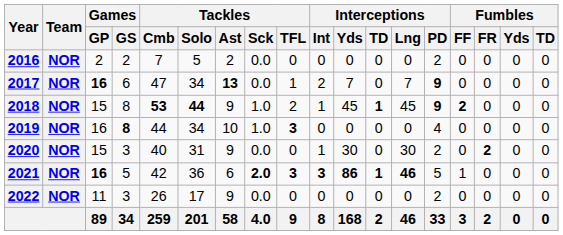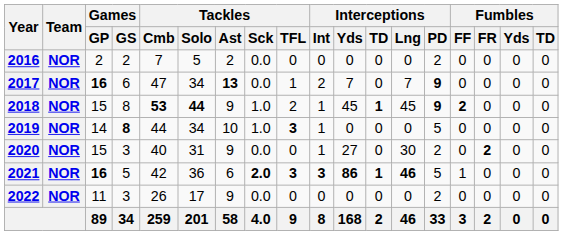2019 | Games / GP: 16 -> 14
2019 | Interceptions / Int: 0 -> 1
2019 | Interceptions / PD: 4 -> 5
2020 | Interceptions / Yds: 30 -> 27
